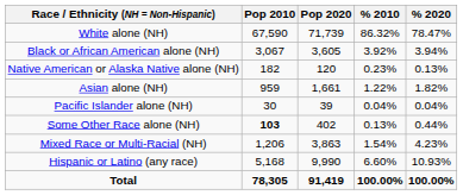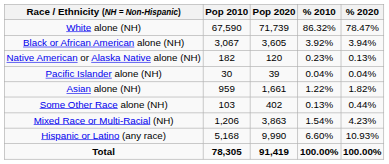rows swapped: Asian alone (NH) <-> Pacific Islander alone (NH)
Some Other Race alone (NH) | Pop 2010: bold -> normal
